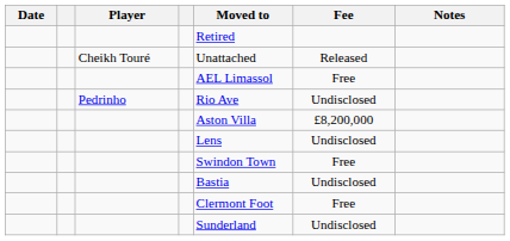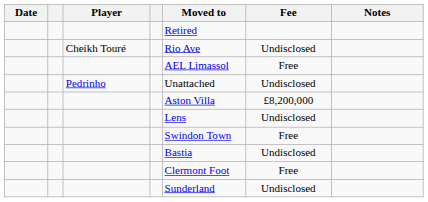Cheikh Touré | Moved to: Unattached -> Rio Ave
Cheikh Touré | Fee: Released -> Undisclosed
Pedrinho | Moved to: Rio Ave -> Unattached
